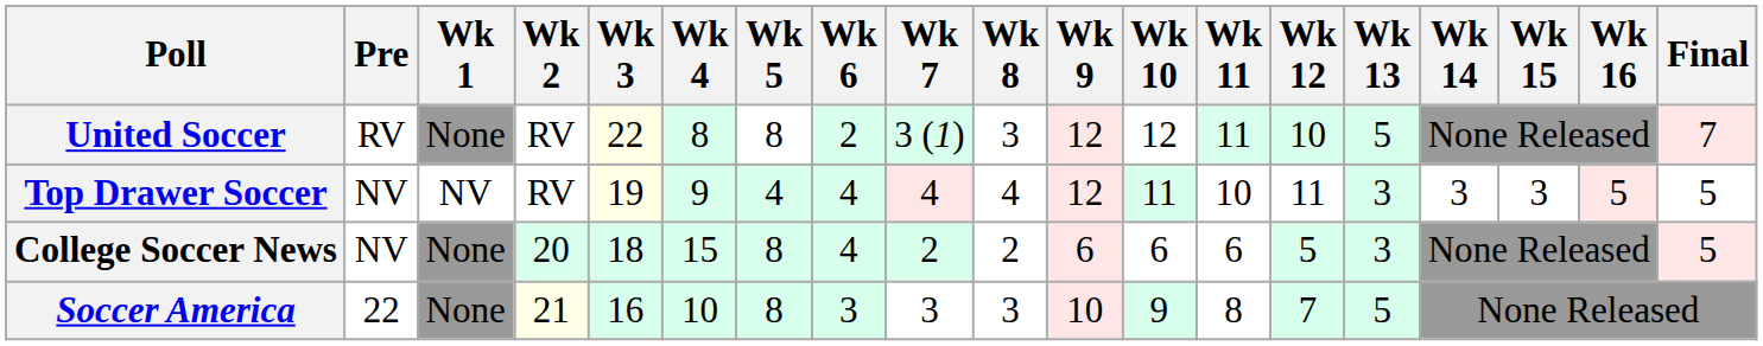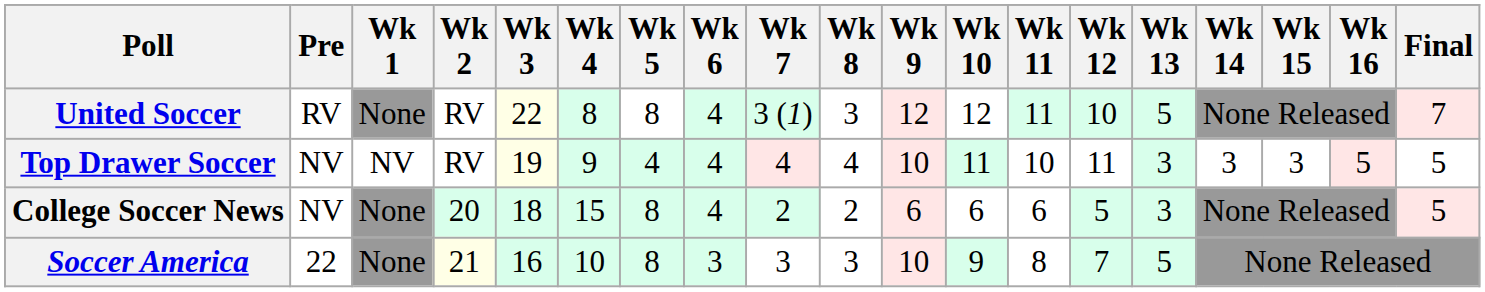United Soccer | Wk 6: 2 -> 4
Top Drawer Soccer | Wk 9: 12 -> 10
